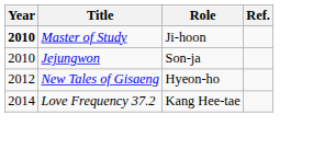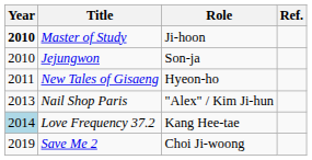New Tales of Gisaeng | Year: 2012 -> 2011
+ row: 2013 | Nail Shop Paris | "Alex" / Kim Ji-hun
Love Frequency 37.2 | Year: no background -> lightblue background
+ row: 2019 | Save Me 2 | Choi Ji-woong
